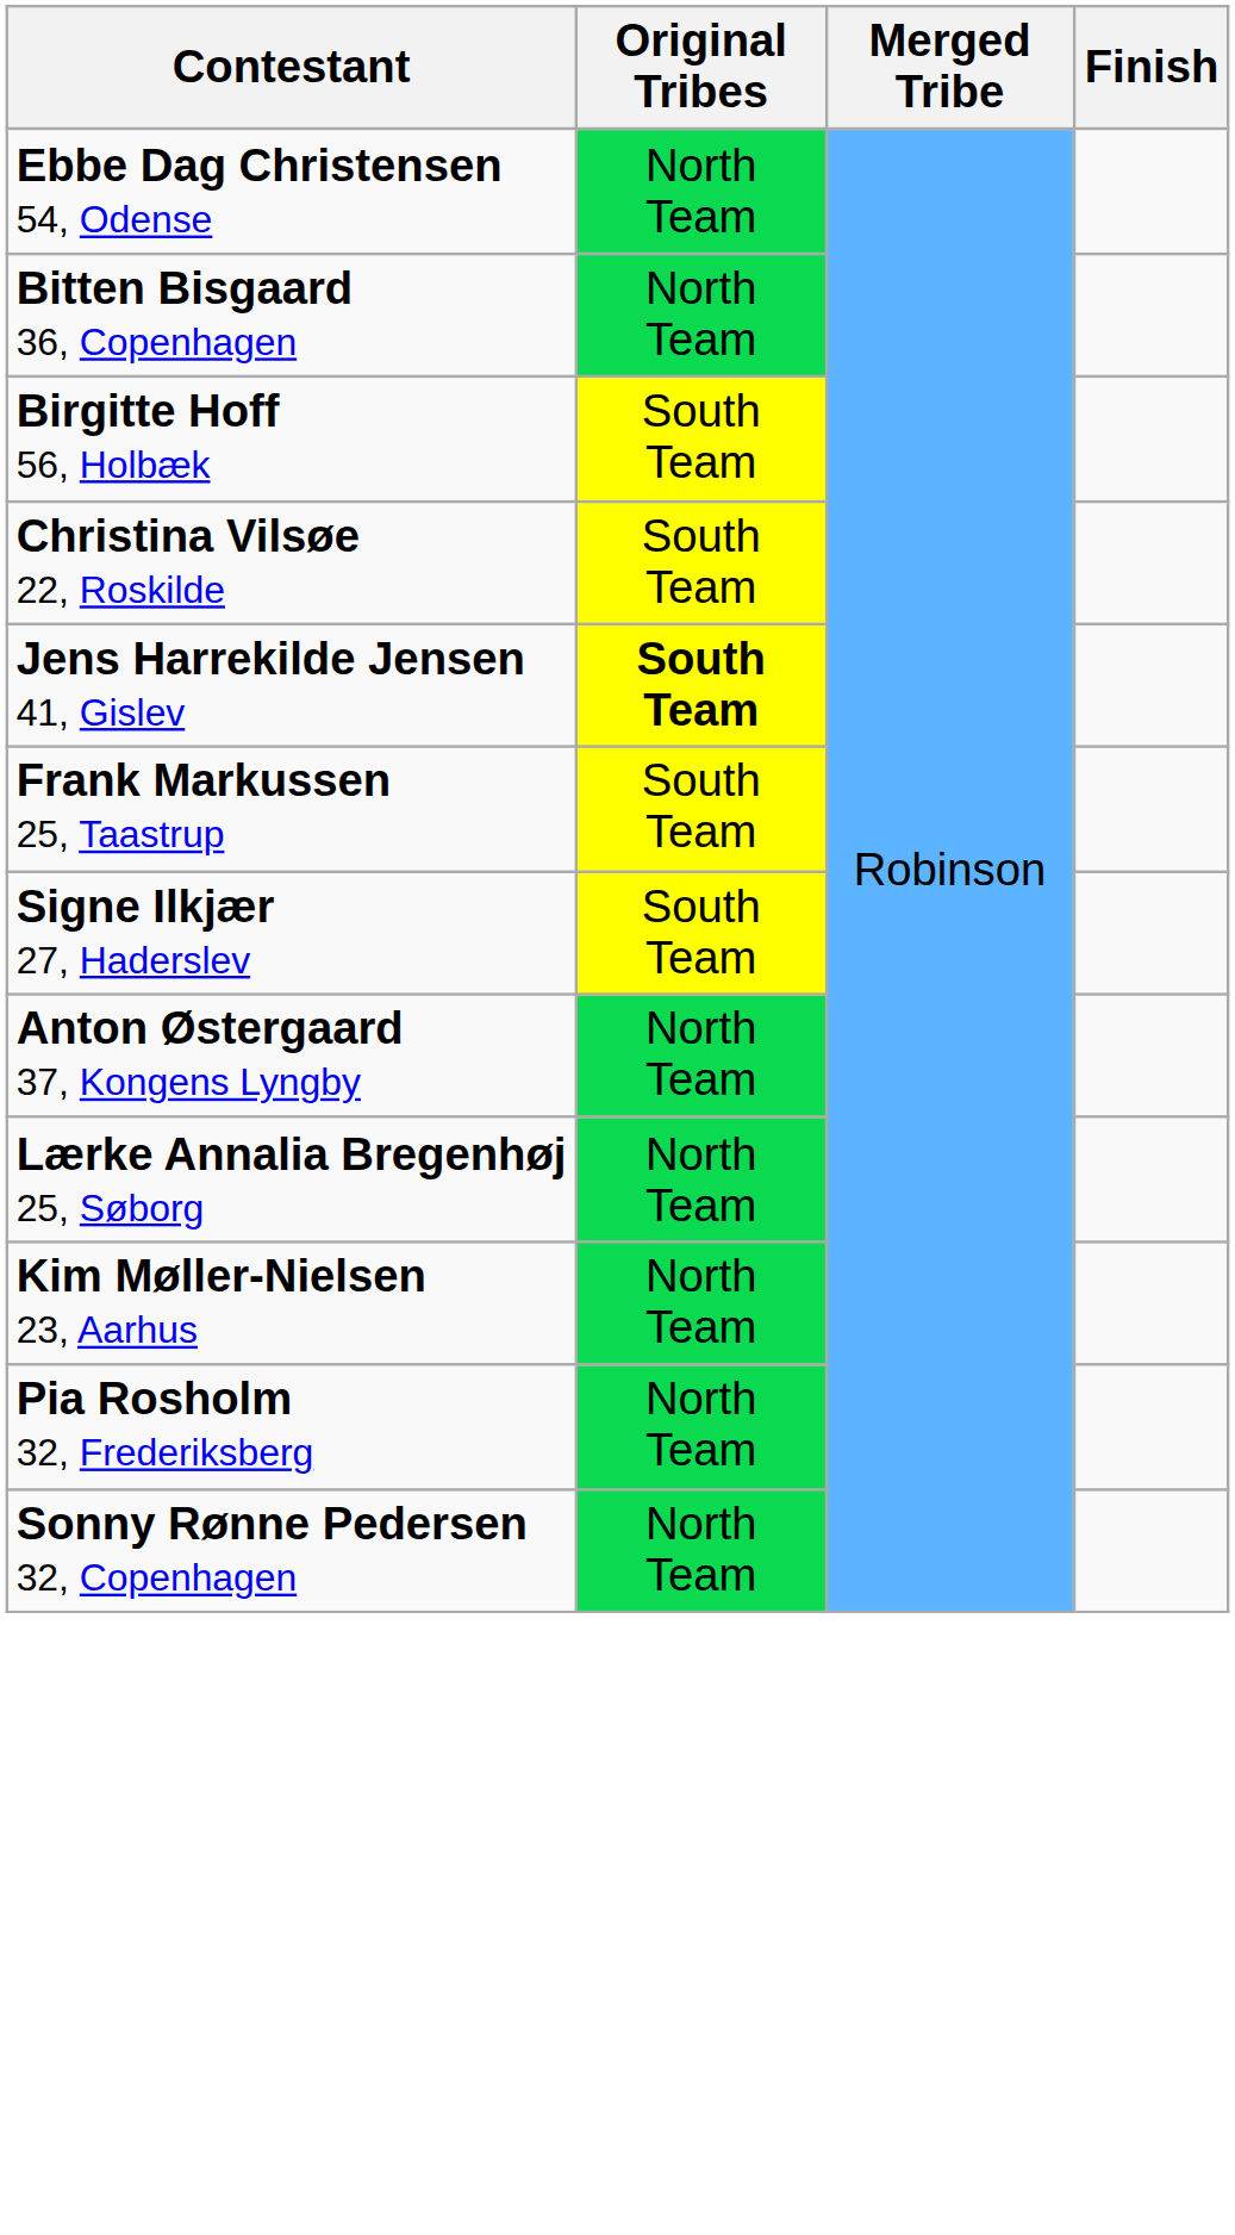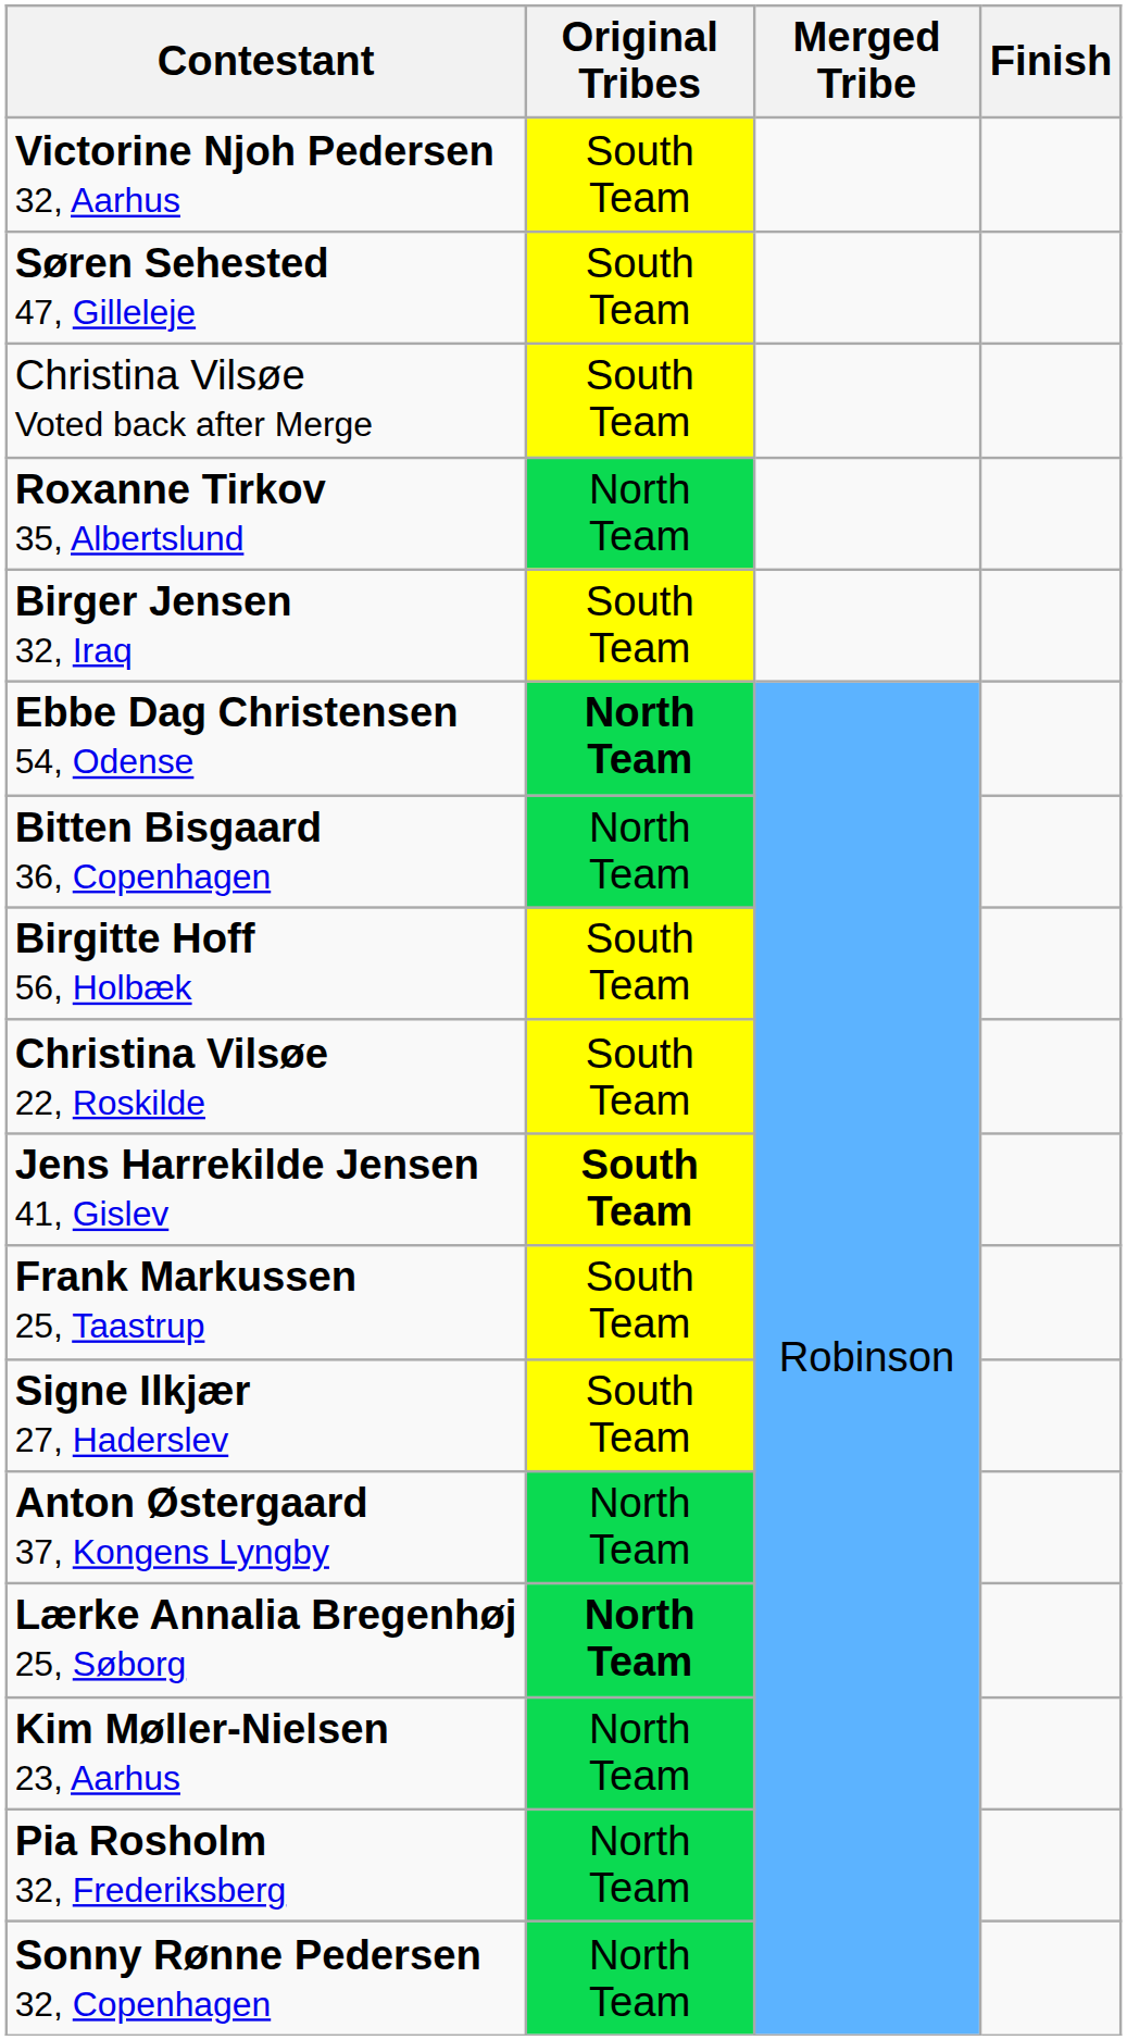+ row: Victorine Njoh Pedersen 32, Aarhus | South Team
+ row: Søren Sehested 47, Gilleleje | South Team
+ row: Christina Vilsøe Voted back after Merge | South Team
+ row: Roxanne Tirkov 35, Albertslund | North Team
+ row: Birger Jensen 32, Iraq | South Team
Ebbe Dag Christensen 54, Odense | Original Tribes: normal -> bold
Lærke Annalia Bregenhøj 25, Søborg | Original Tribes: normal -> bold
